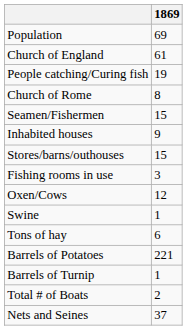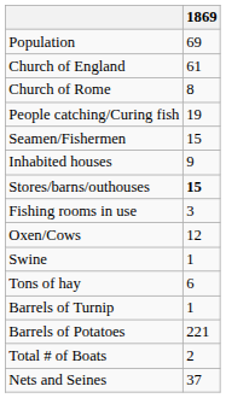rows swapped: Church of Rome <-> People catching/Curing fish
Stores/barns/outhouses | 1869: normal -> bold
rows swapped: Barrels of Potatoes <-> Barrels of Turnip
